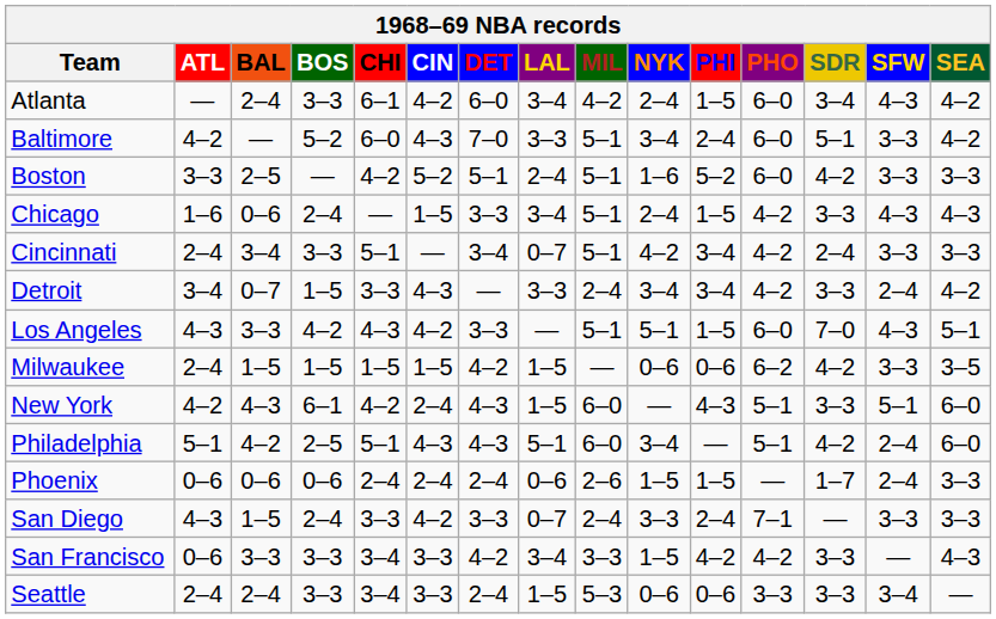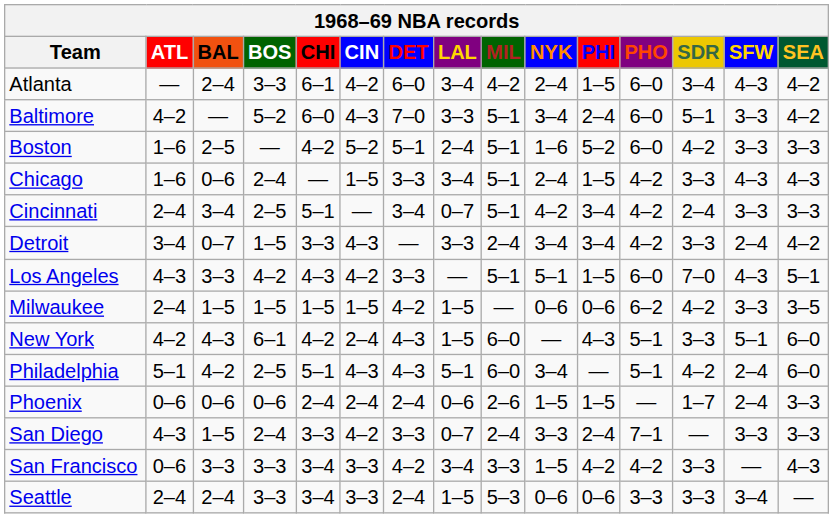Boston | ATL: 3–3 -> 1–6
Cincinnati | BOS: 3–3 -> 2–5
